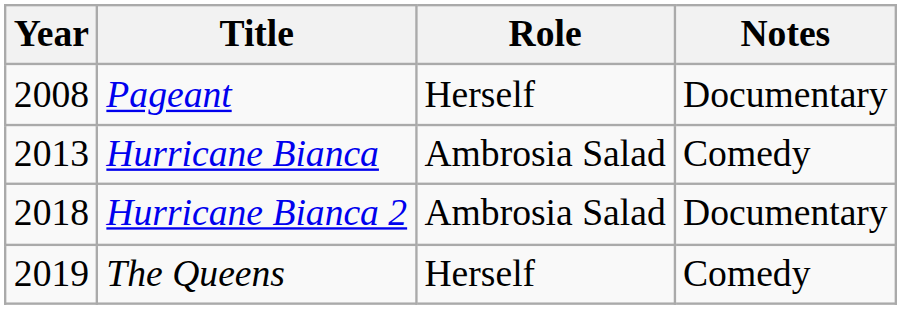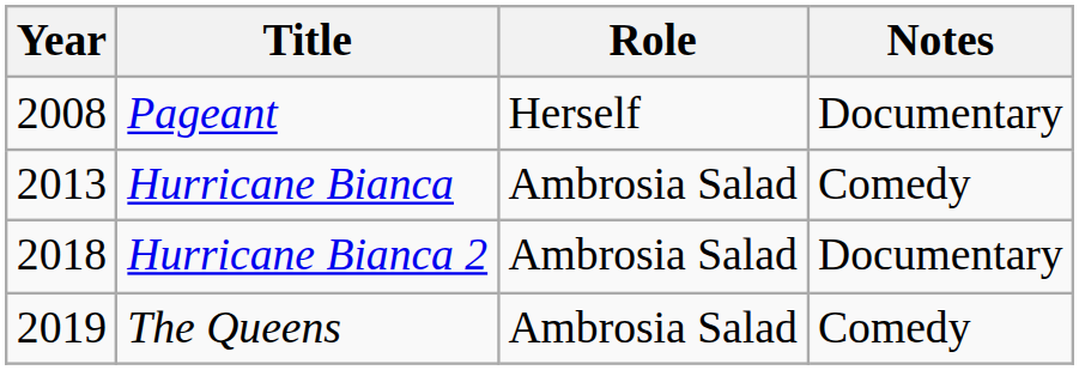The Queens | Role: Herself -> Ambrosia Salad
